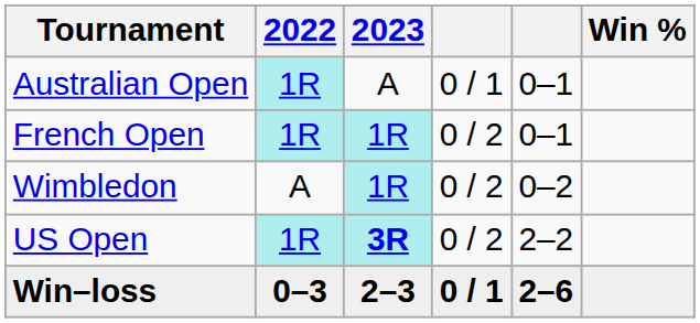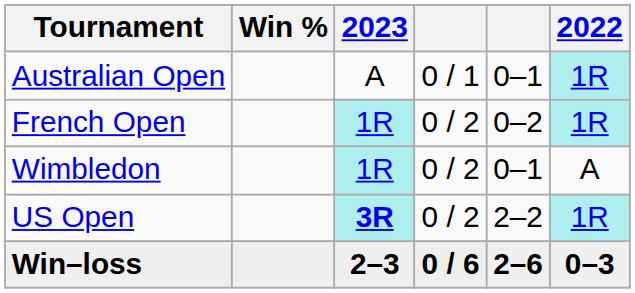columns swapped: 2022 <-> Win %
French Open | column 5: 0–1 -> 0–2
Wimbledon | column 5: 0–2 -> 0–1
Win–loss | column 4: 0 / 1 -> 0 / 6
